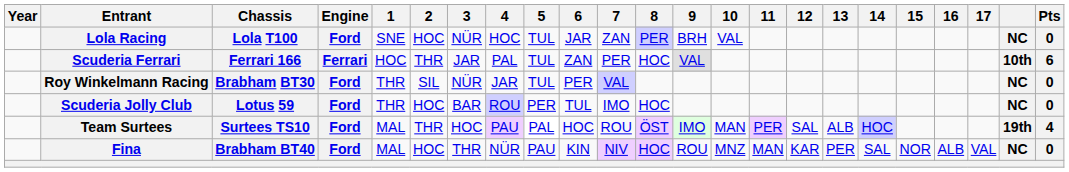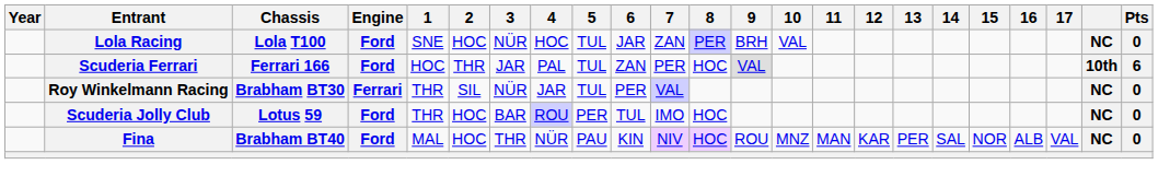Scuderia Ferrari | Engine: Ferrari -> Ford
Roy Winkelmann Racing | Engine: Ford -> Ferrari
- row: Team Surtees | Surtees TS10 | Ford | MAL | THR | HOC | PAU | PAL | HOC | ROU | ÖST | IMO | MAN | PER | SAL | ALB | HOC | 19th | 4
